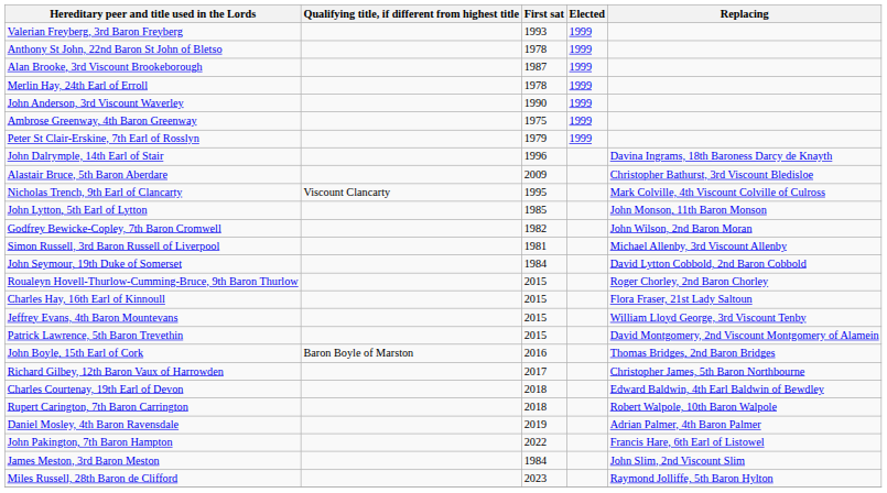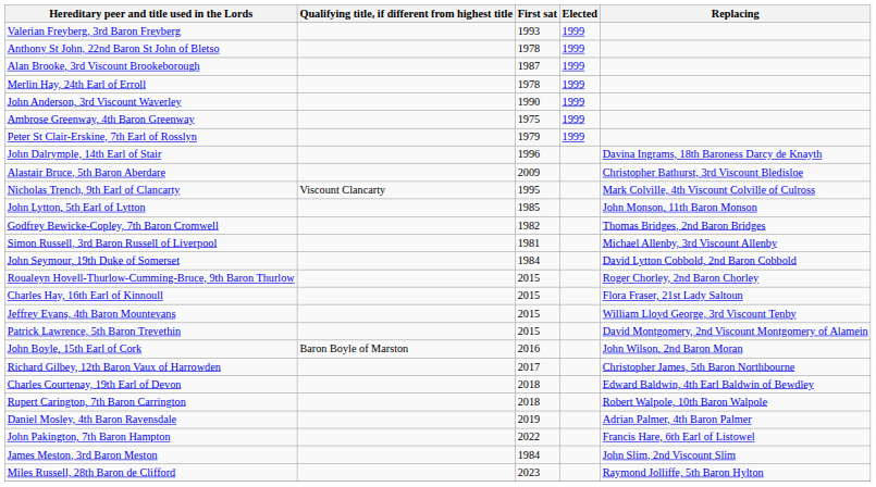Godfrey Bewicke-Copley, 7th Baron Cromwell | Replacing: John Wilson, 2nd Baron Moran -> Thomas Bridges, 2nd Baron Bridges
John Boyle, 15th Earl of Cork | Replacing: Thomas Bridges, 2nd Baron Bridges -> John Wilson, 2nd Baron Moran
